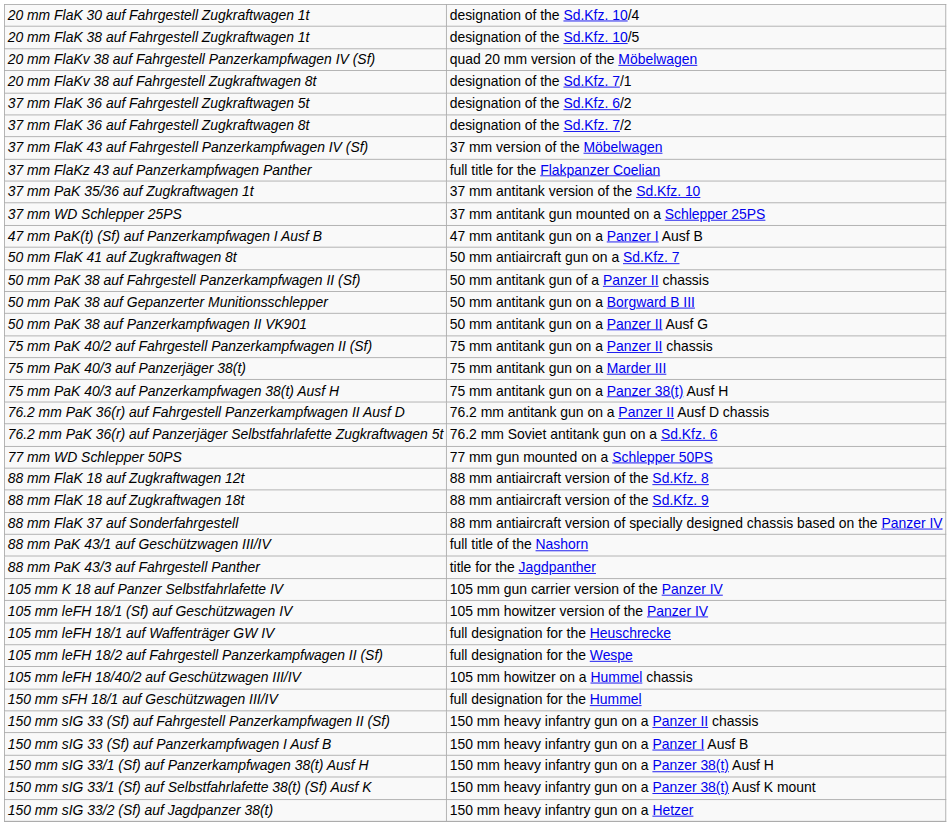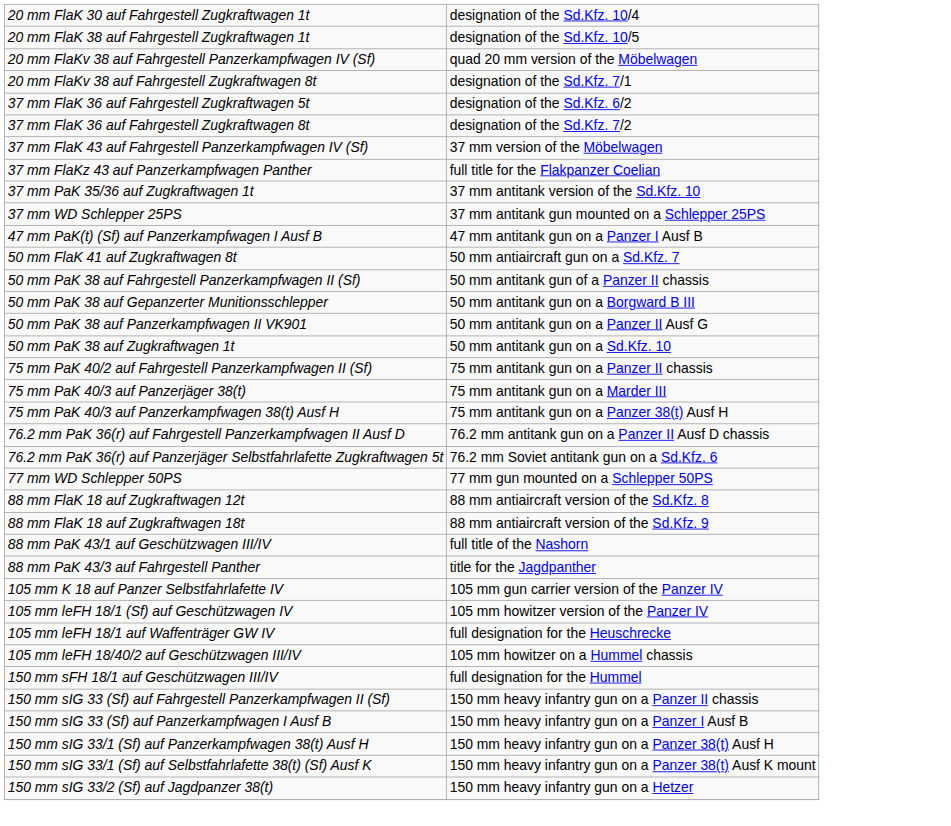+ row: 50 mm PaK 38 auf Zugkraftwagen 1t | 50 mm antitank gun on a Sd.Kfz. 10
- row: 88 mm FlaK 37 auf Sonderfahrgestell | 88 mm antiaircraft version of specially designed chassis based on the Panzer IV
- row: 105 mm leFH 18/2 auf Fahrgestell Panzerkampfwagen II (Sf) | full designation for the Wespe
